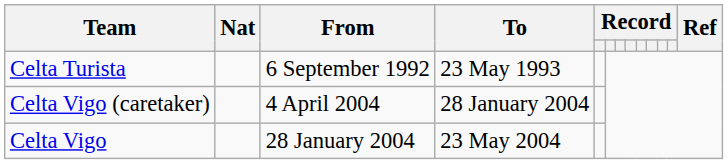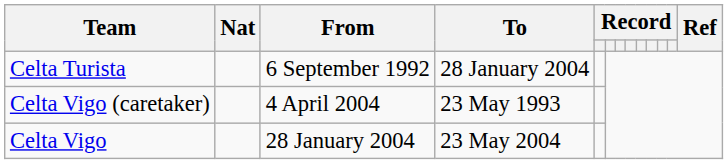Celta Turista | To: 23 May 1993 -> 28 January 2004
Celta Vigo (caretaker) | To: 28 January 2004 -> 23 May 1993
